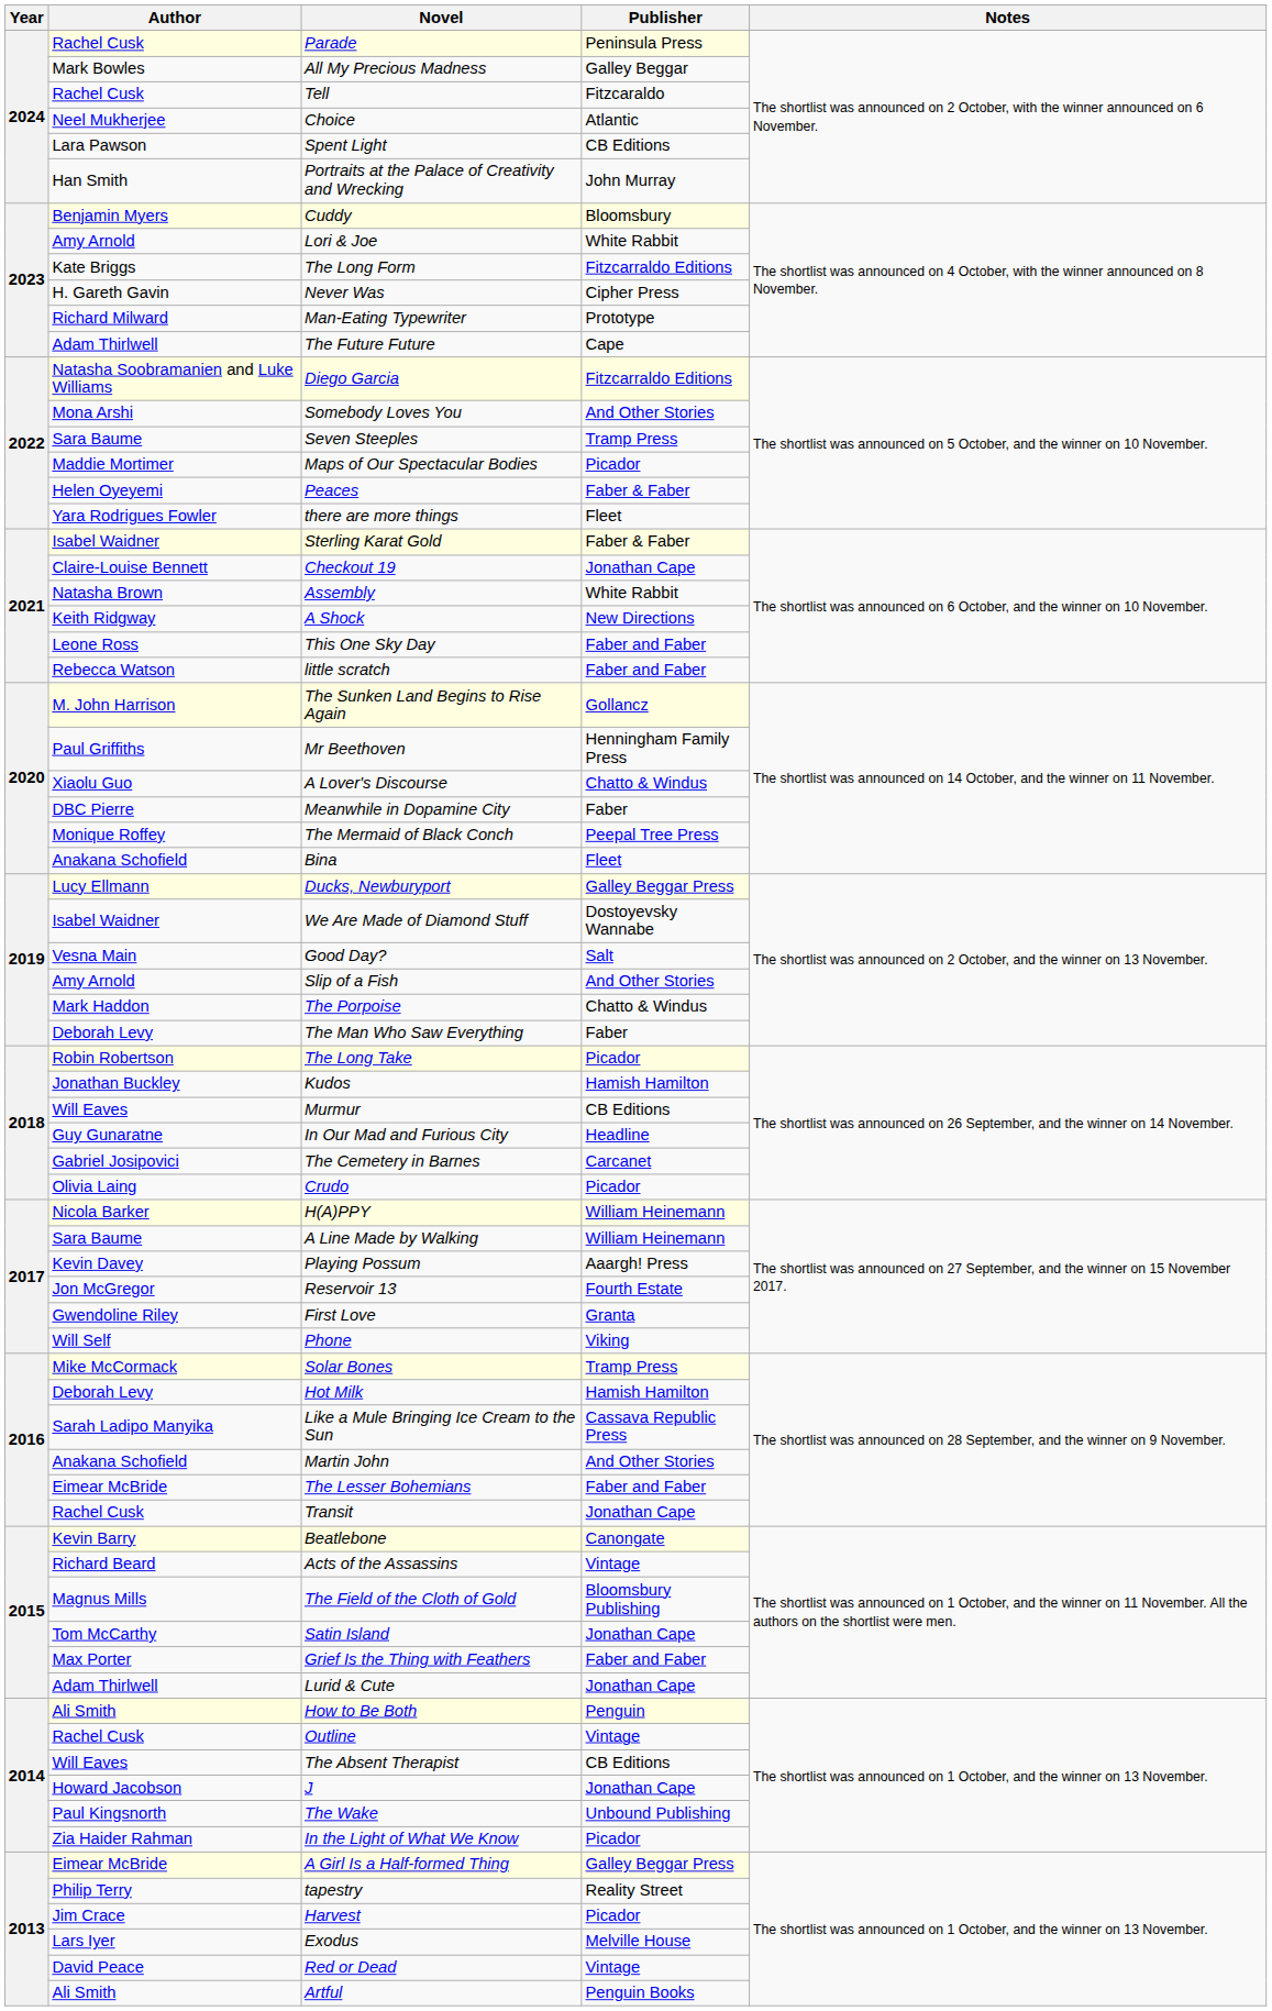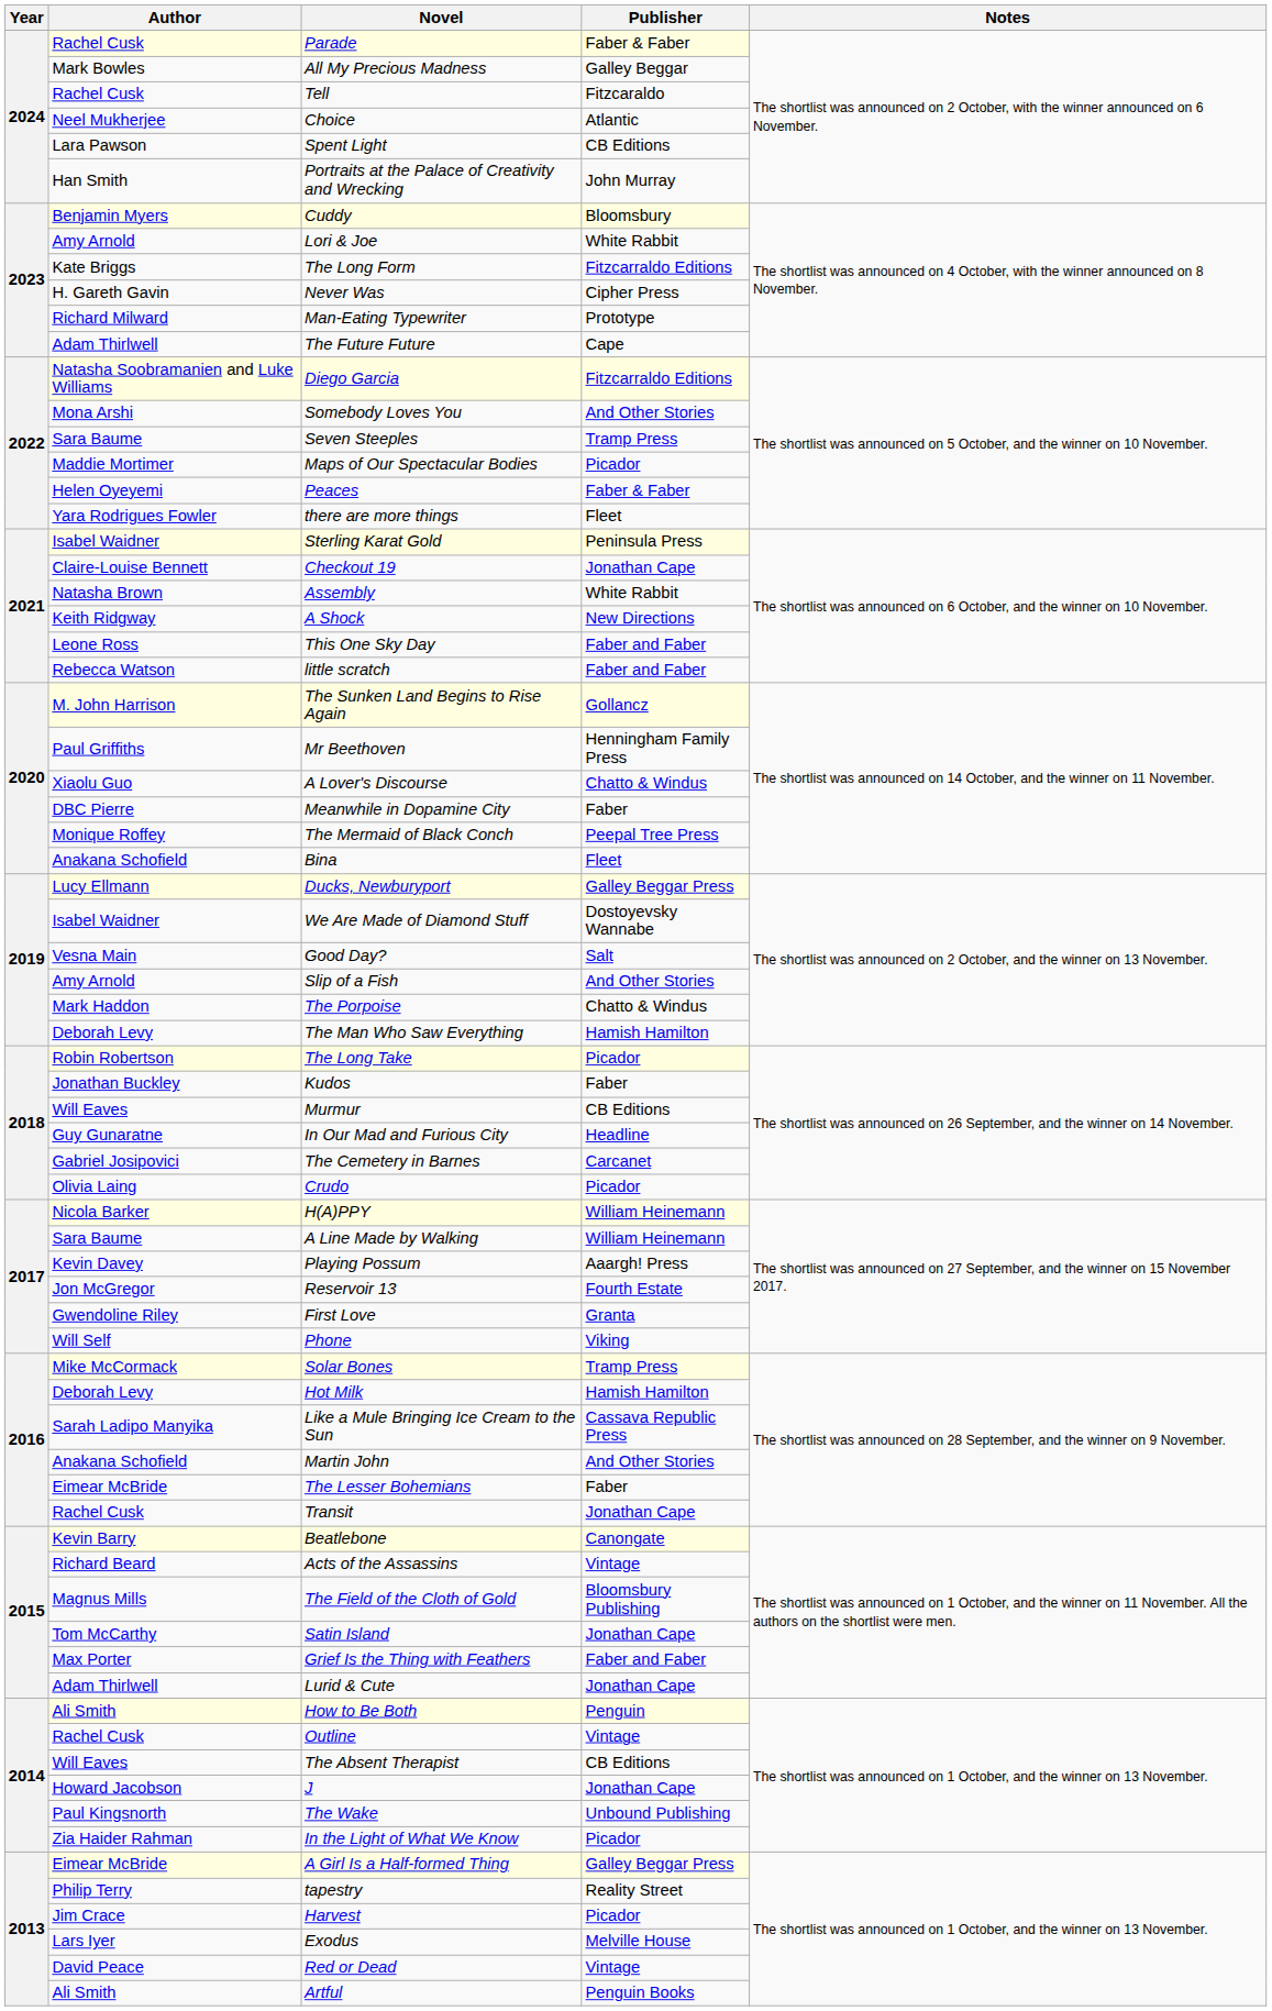Parade | Publisher: Peninsula Press -> Faber & Faber
Sterling Karat Gold | Publisher: Faber & Faber -> Peninsula Press
The Man Who Saw Everything | Publisher: Faber -> Hamish Hamilton
Kudos | Publisher: Hamish Hamilton -> Faber
The Lesser Bohemians | Publisher: Faber and Faber -> Faber
